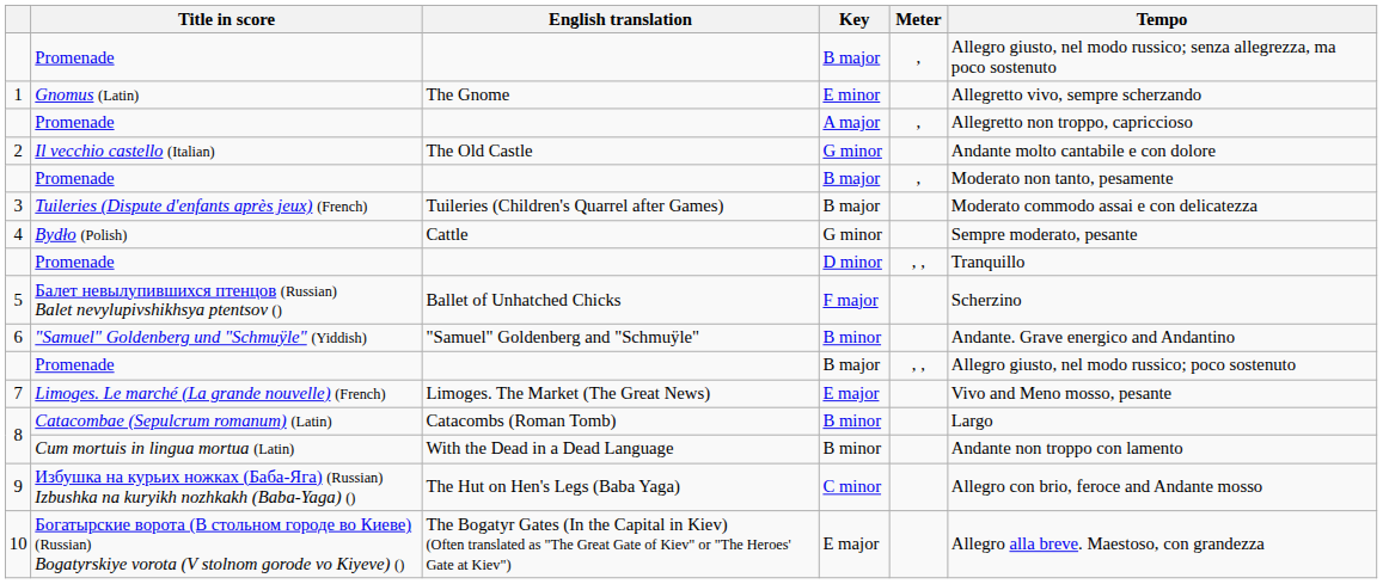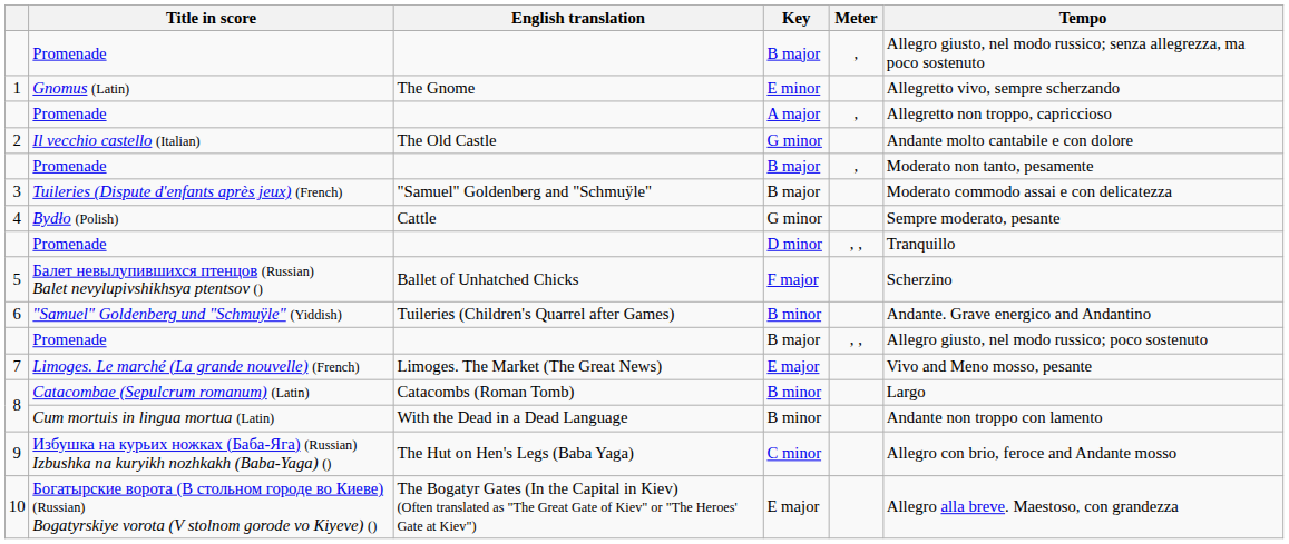Tuileries (Dispute d'enfants après jeux) (French) | English translation: Tuileries (Children's Quarrel after Games) -> "Samuel" Goldenberg and "Schmuÿle"
"Samuel" Goldenberg und "Schmuÿle" (Yiddish) | English translation: "Samuel" Goldenberg and "Schmuÿle" -> Tuileries (Children's Quarrel after Games)
